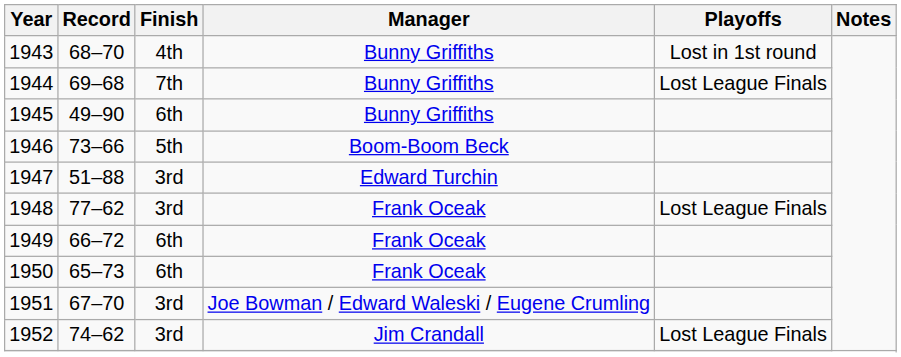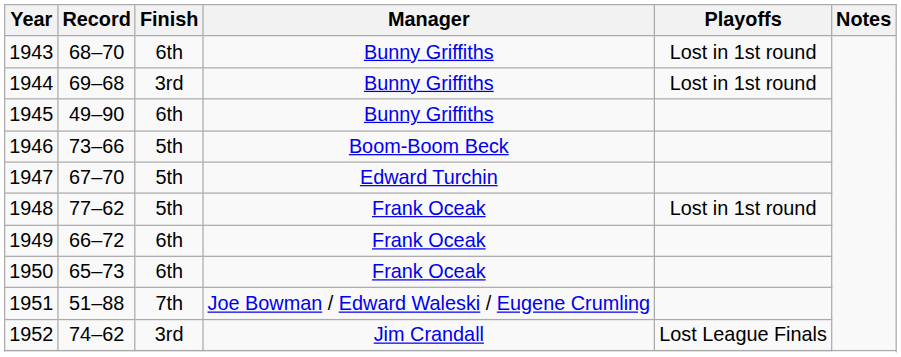1943 | Finish: 4th -> 6th
1944 | Finish: 7th -> 3rd
1944 | Playoffs: Lost League Finals -> Lost in 1st round
1947 | Record: 51–88 -> 67–70
1947 | Finish: 3rd -> 5th
1948 | Finish: 3rd -> 5th
1948 | Playoffs: Lost League Finals -> Lost in 1st round
1951 | Record: 67–70 -> 51–88
1951 | Finish: 3rd -> 7th
